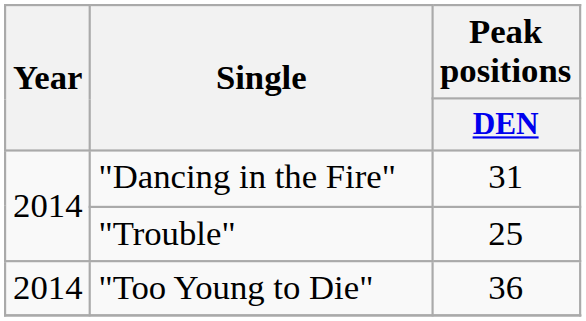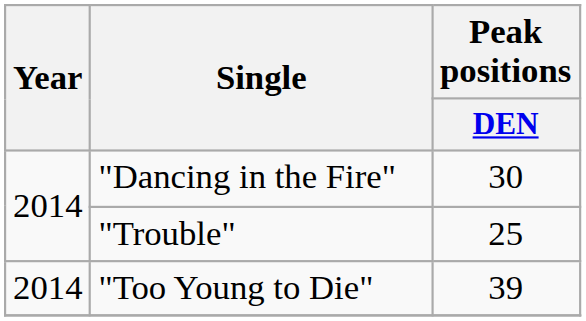"Dancing in the Fire" | Peak positions / DEN: 31 -> 30
"Too Young to Die" | Peak positions / DEN: 36 -> 39
